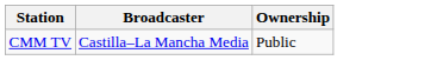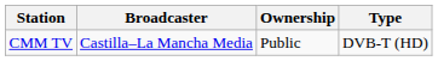+ column: Type | DVB-T (HD)
